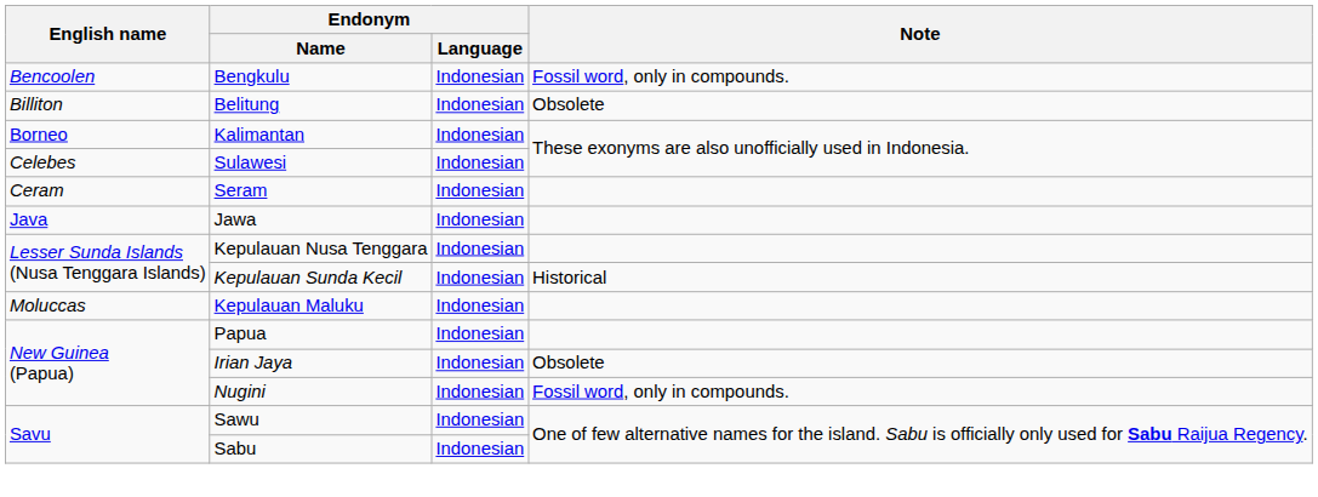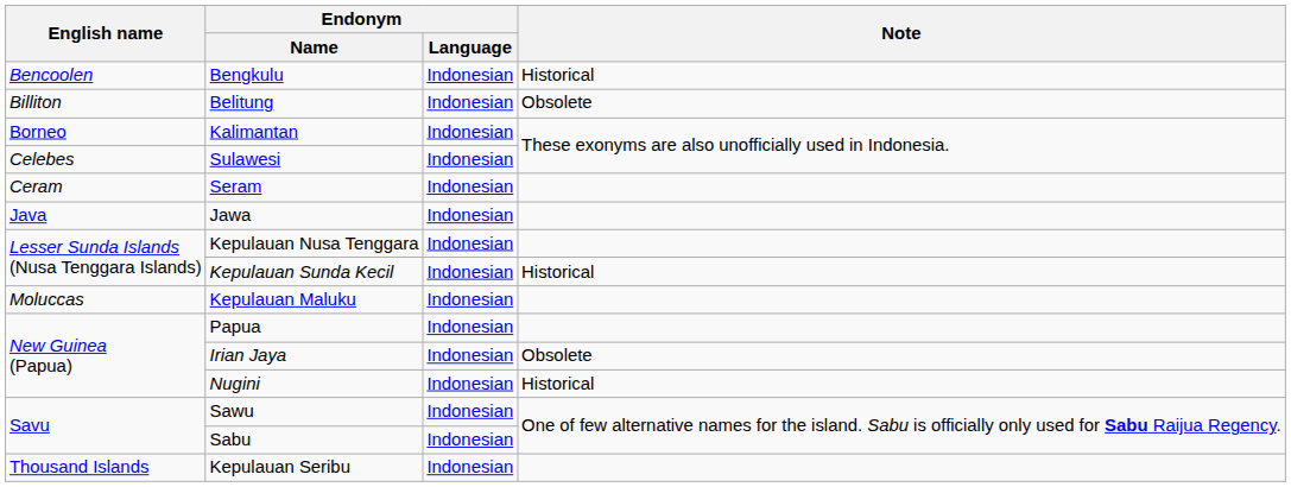Bengkulu | Note: Fossil word, only in compounds. -> Historical
Nugini | Note: Fossil word, only in compounds. -> Historical
+ row: Thousand Islands | Kepulauan Seribu | Indonesian
